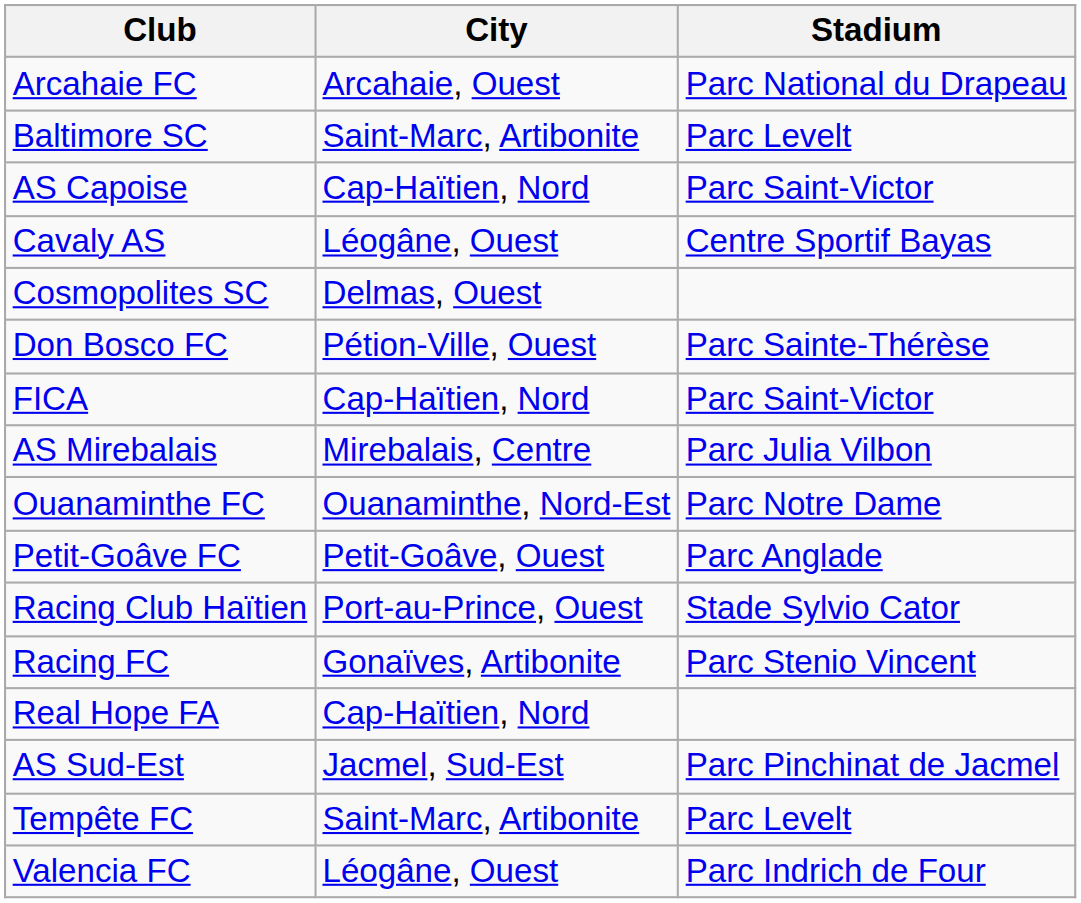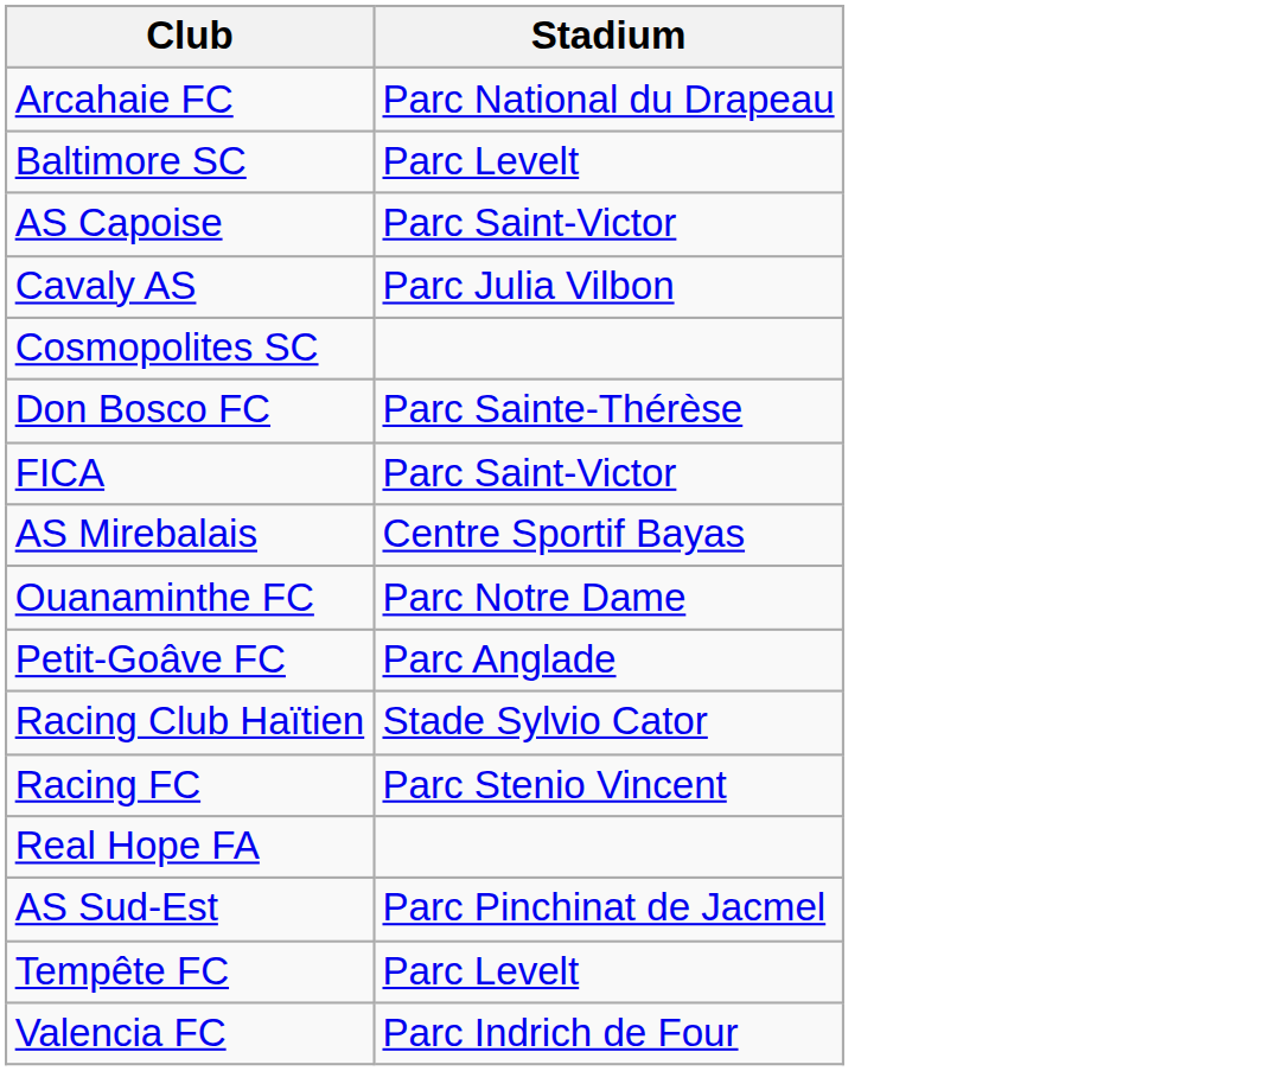- column: City | Arcahaie, Ouest | Saint-Marc, Artibonite | Cap-Haïtien, Nord | Léogâne, Ouest | Delmas, Ouest | Pétion-Ville, Ouest | Cap-Haïtien, Nord | Mirebalais, Centre | Ouanaminthe, Nord-Est | Petit-Goâve, Ouest | Port-au-Prince, Ouest | Gonaïves, Artibonite | Cap-Haïtien, Nord | Jacmel, Sud-Est | Saint-Marc, Artibonite | Léogâne, Ouest
Cavaly AS | Stadium: Centre Sportif Bayas -> Parc Julia Vilbon
AS Mirebalais | Stadium: Parc Julia Vilbon -> Centre Sportif Bayas
